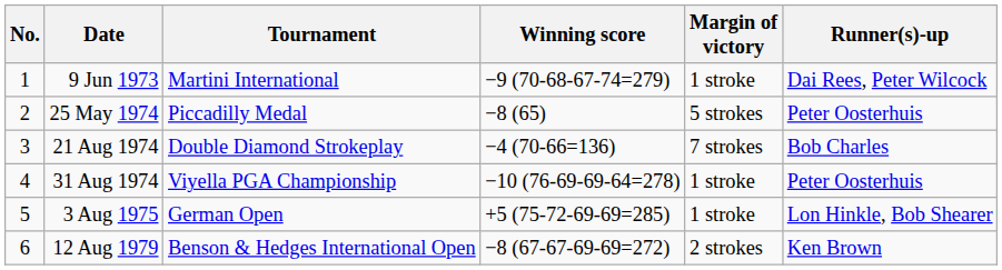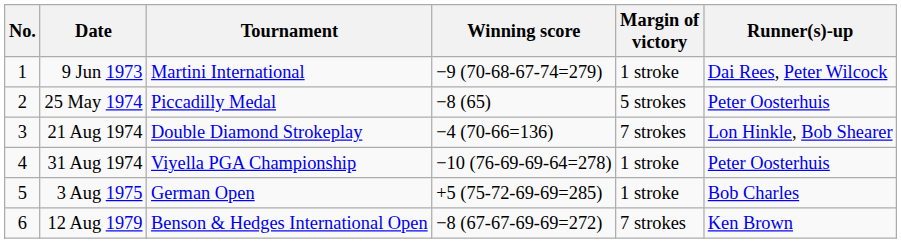21 Aug 1974 | Runner(s)-up: Bob Charles -> Lon Hinkle, Bob Shearer
3 Aug 1975 | Runner(s)-up: Lon Hinkle, Bob Shearer -> Bob Charles
12 Aug 1979 | Margin of victory: 2 strokes -> 7 strokes
